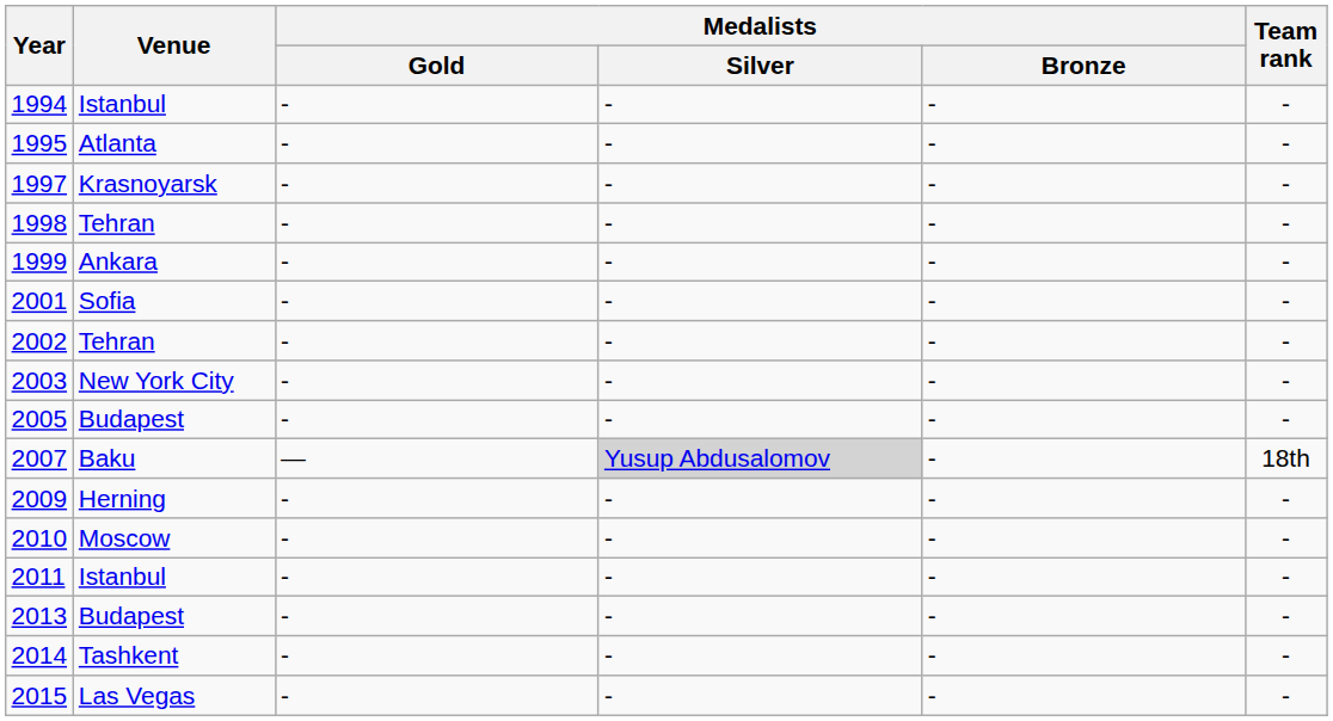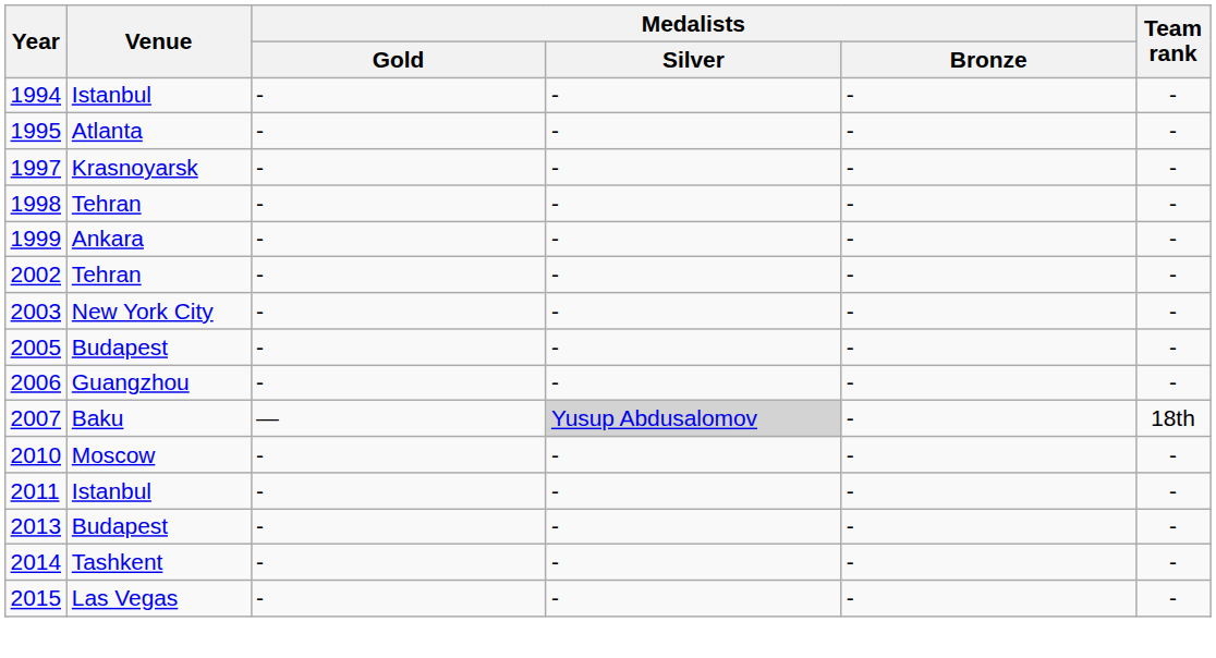- row: 2001 | Sofia | - | - | - | -
+ row: 2006 | Guangzhou | - | - | - | -
- row: 2009 | Herning | - | - | - | -
